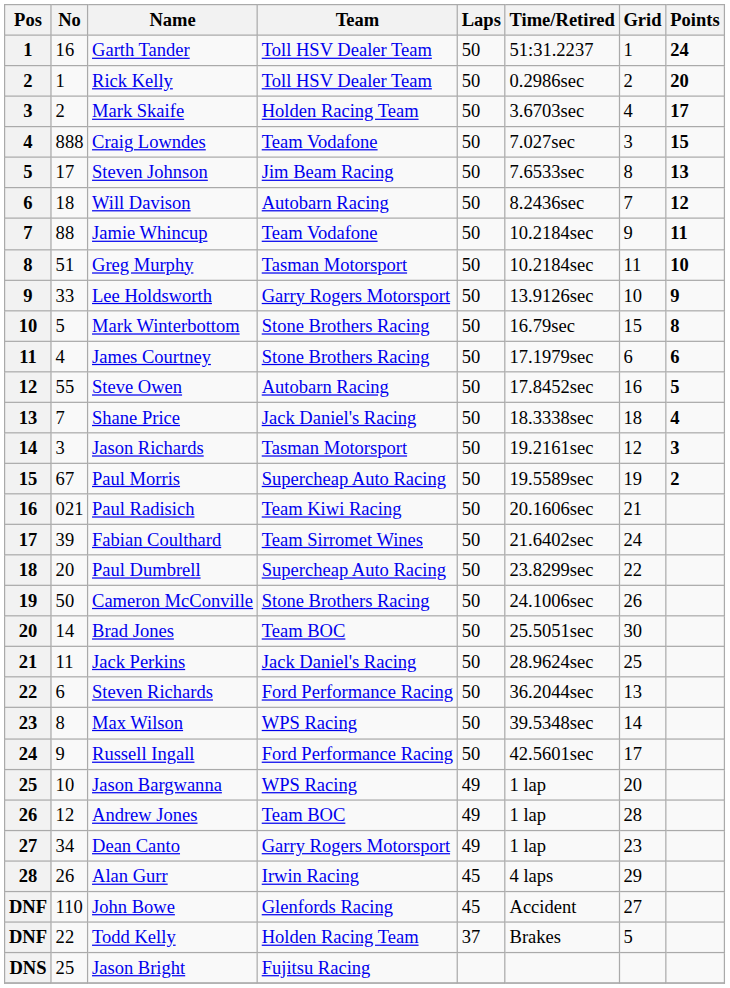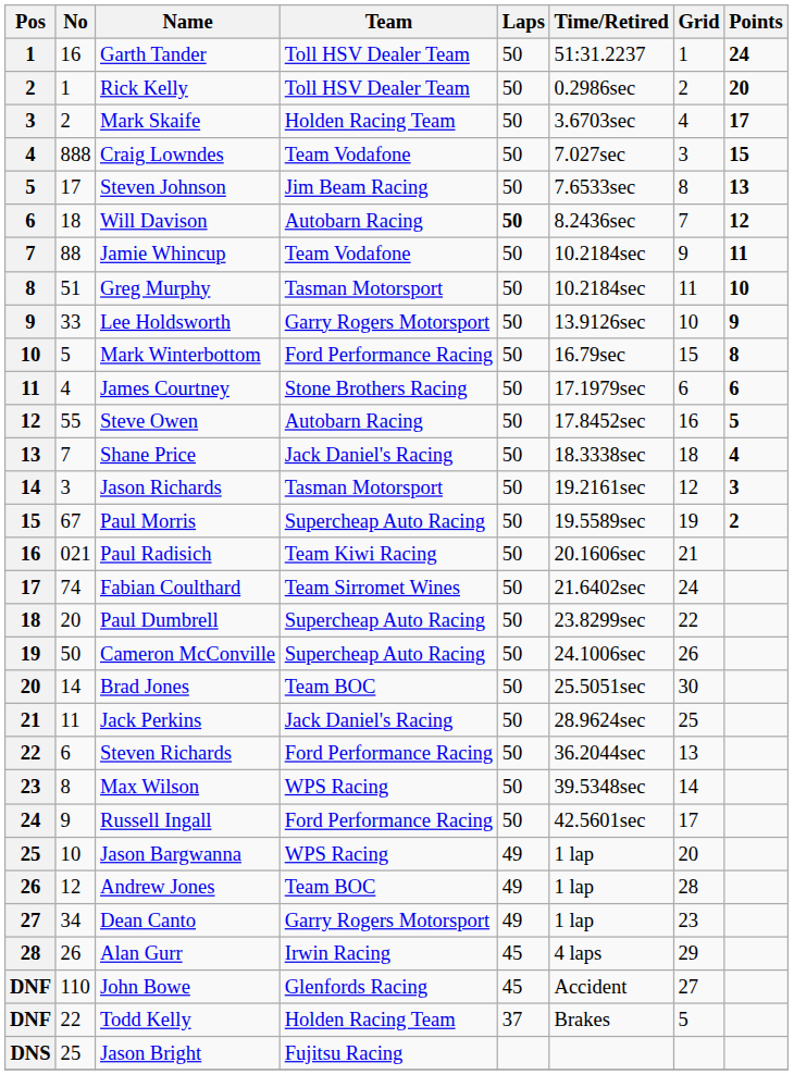Will Davison | Laps: normal -> bold
Mark Winterbottom | Team: Stone Brothers Racing -> Ford Performance Racing
Fabian Coulthard | No: 39 -> 74
Cameron McConville | Team: Stone Brothers Racing -> Supercheap Auto Racing
